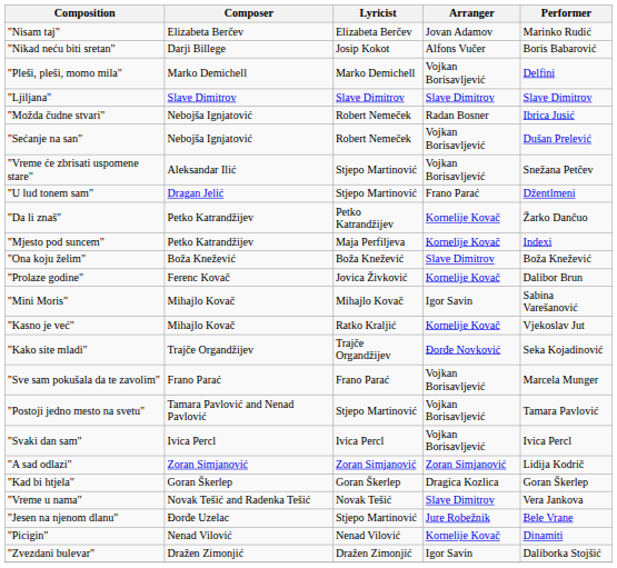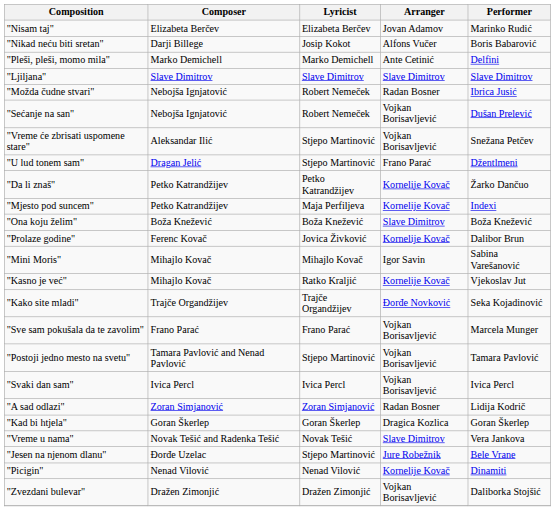"Pleši, pleši, momo mila" | Arranger: Vojkan Borisavljević -> Ante Cetinić
"A sad odlazi" | Arranger: Zoran Simjanović -> Radan Bosner
"Zvezdani bulevar" | Arranger: Igor Savin -> Vojkan Borisavljević
